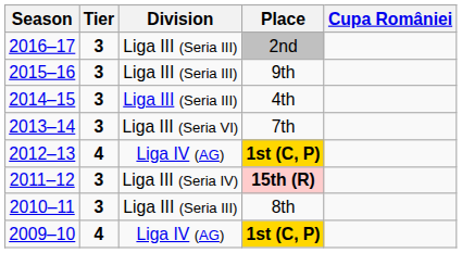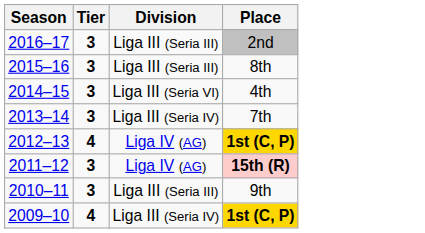- column: Cupa României
2015–16 | Place: 9th -> 8th
2014–15 | Division: Liga III (Seria III) -> Liga III (Seria VI)
2013–14 | Division: Liga III (Seria VI) -> Liga III (Seria IV)
2011–12 | Division: Liga III (Seria IV) -> Liga IV (AG)
2010–11 | Place: 8th -> 9th
2009–10 | Division: Liga IV (AG) -> Liga III (Seria IV)
